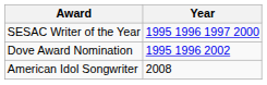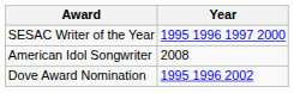rows swapped: American Idol Songwriter <-> Dove Award Nomination
